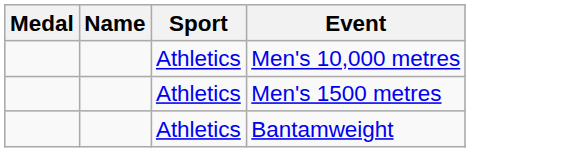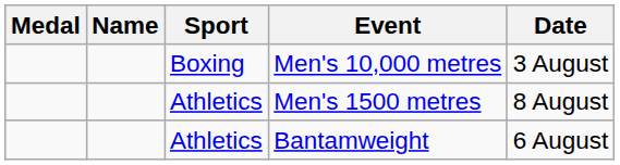+ column: Date | 3 August | 8 August | 6 August
Men's 10,000 metres | Sport: Athletics -> Boxing
